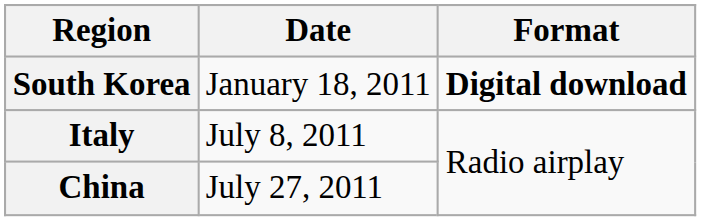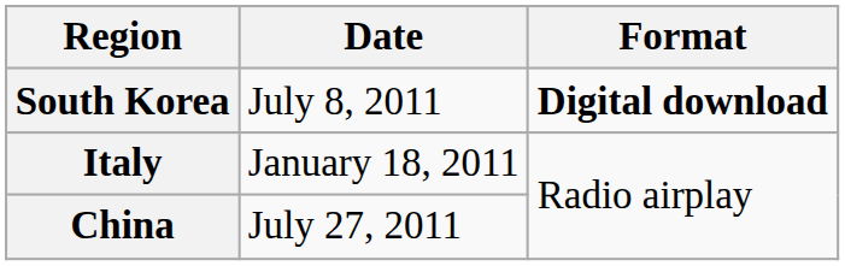South Korea | Date: January 18, 2011 -> July 8, 2011
Italy | Date: July 8, 2011 -> January 18, 2011
